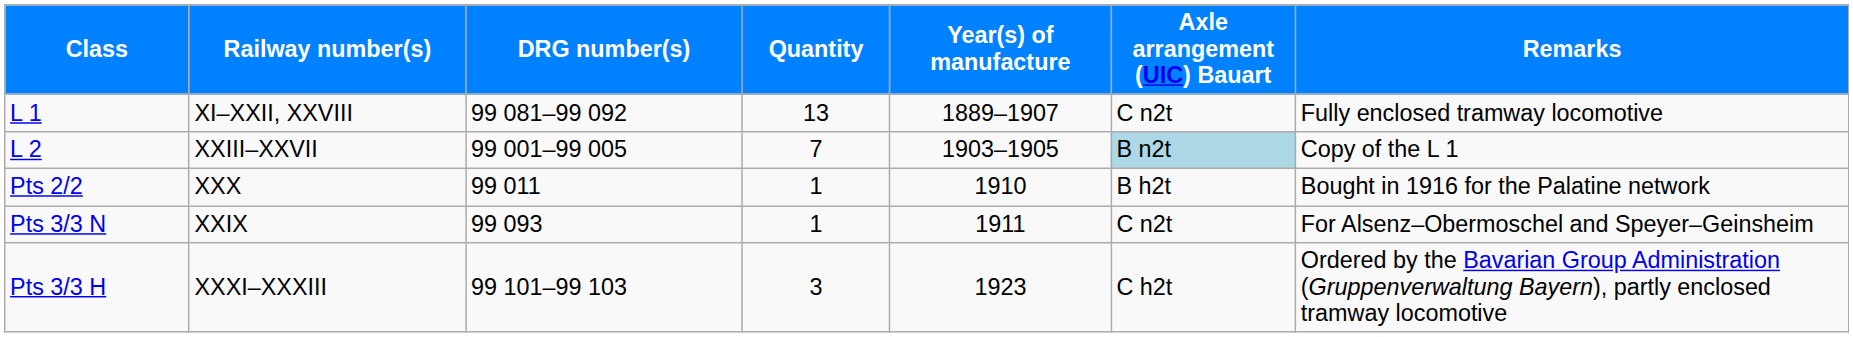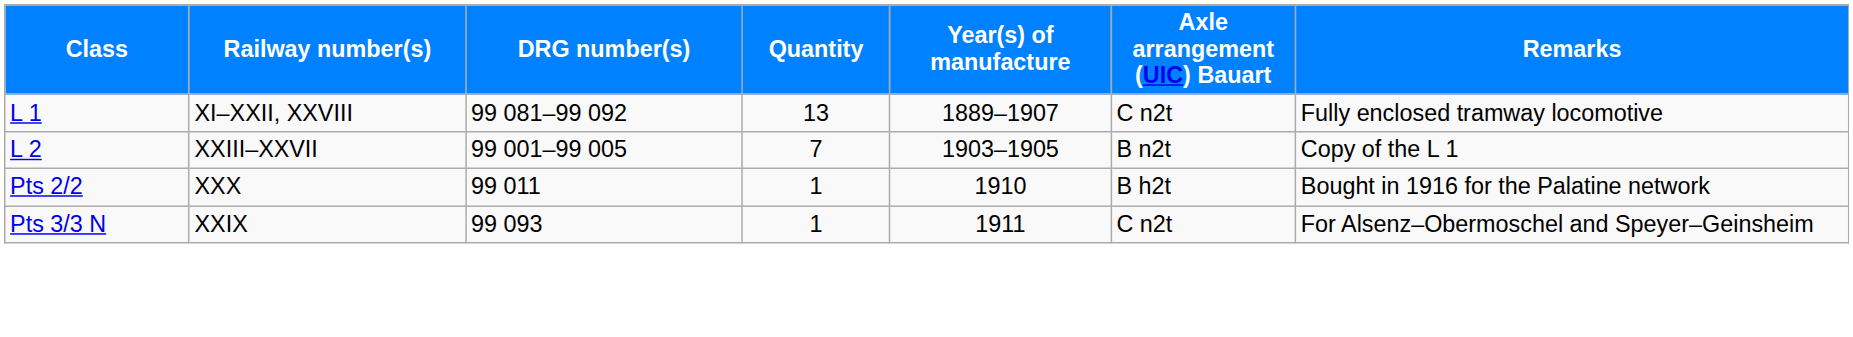L 2 | Axle arrangement (UIC) Bauart: lightblue background -> no background
- row: Pts 3/3 H | XXXI–XXXIII | 99 101–99 103 | 3 | 1923 | C h2t | Ordered by the Bavarian Group Administration (Gruppenverwaltung Bayern), partly enclosed tramway locomotive
